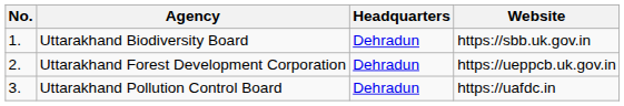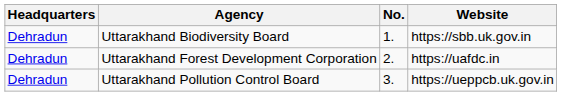columns swapped: No. <-> Headquarters
Uttarakhand Forest Development Corporation | Website: https://ueppcb.uk.gov.in -> https://uafdc.in
Uttarakhand Pollution Control Board | Website: https://uafdc.in -> https://ueppcb.uk.gov.in
